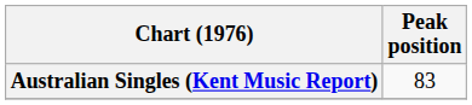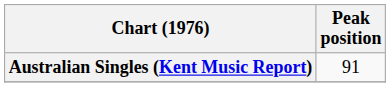Australian Singles (Kent Music Report) | Peak position: 83 -> 91
